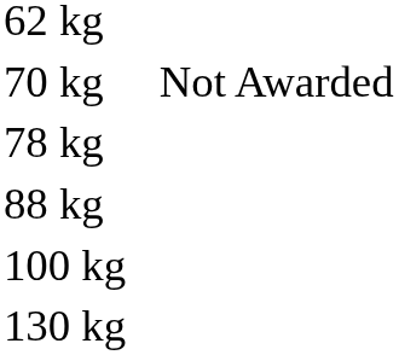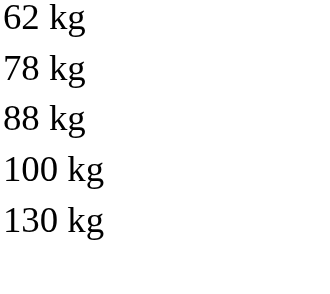- row: 70 kg | Not Awarded
